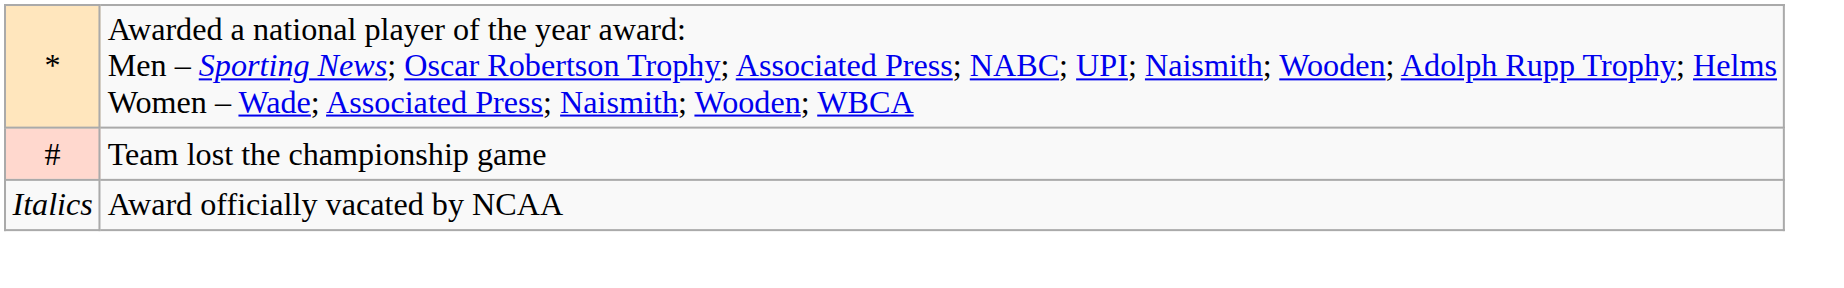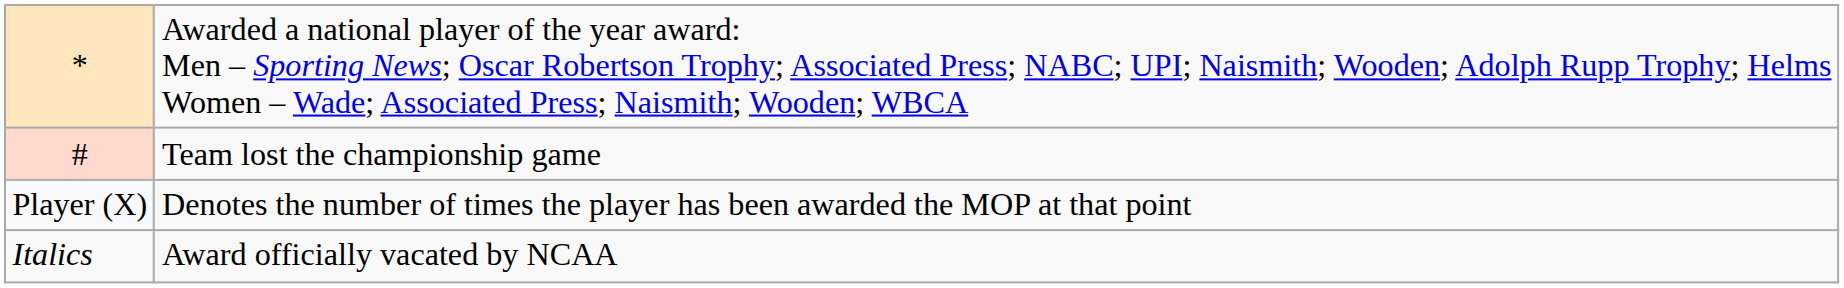+ row: Player (X) | Denotes the number of times the player has been awarded the MOP at that point
